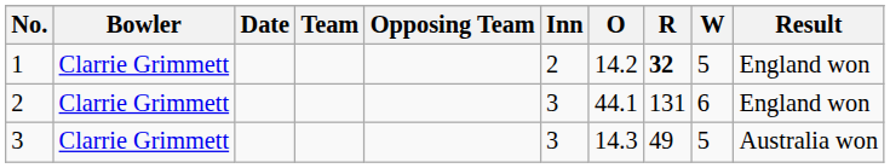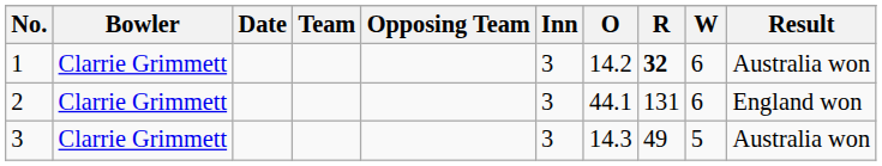1 | Inn: 2 -> 3
1 | W: 5 -> 6
1 | Result: England won -> Australia won
